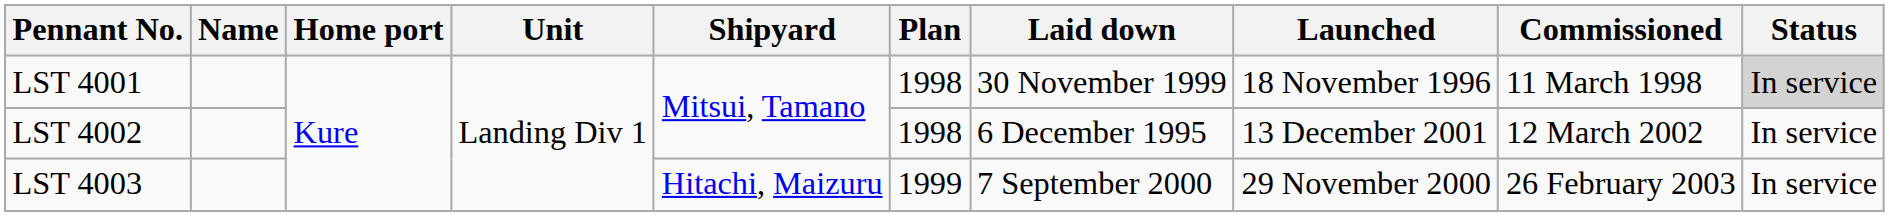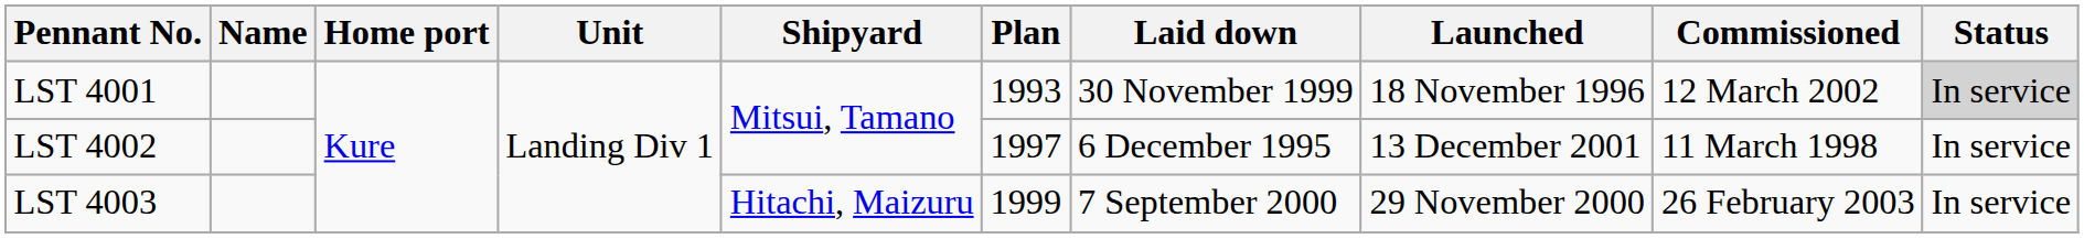LST 4001 | Plan: 1998 -> 1993
LST 4001 | Commissioned: 11 March 1998 -> 12 March 2002
LST 4002 | Plan: 1998 -> 1997
LST 4002 | Commissioned: 12 March 2002 -> 11 March 1998
